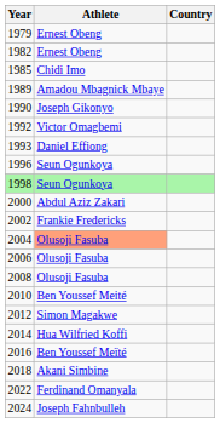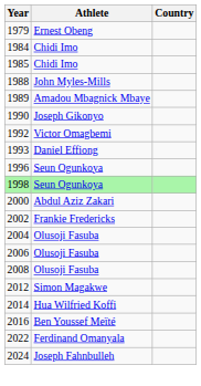- row: 1982 | Ernest Obeng
+ row: 1984 | Chidi Imo
+ row: 1988 | John Myles-Mills
2004 | Athlete: lightsalmon background -> no background
- row: 2010 | Ben Youssef Meité
- row: 2018 | Akani Simbine
